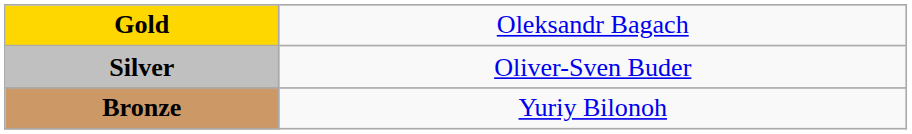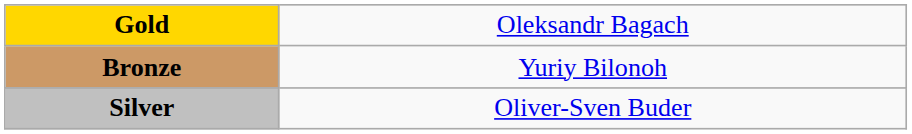rows swapped: Silver <-> Bronze
